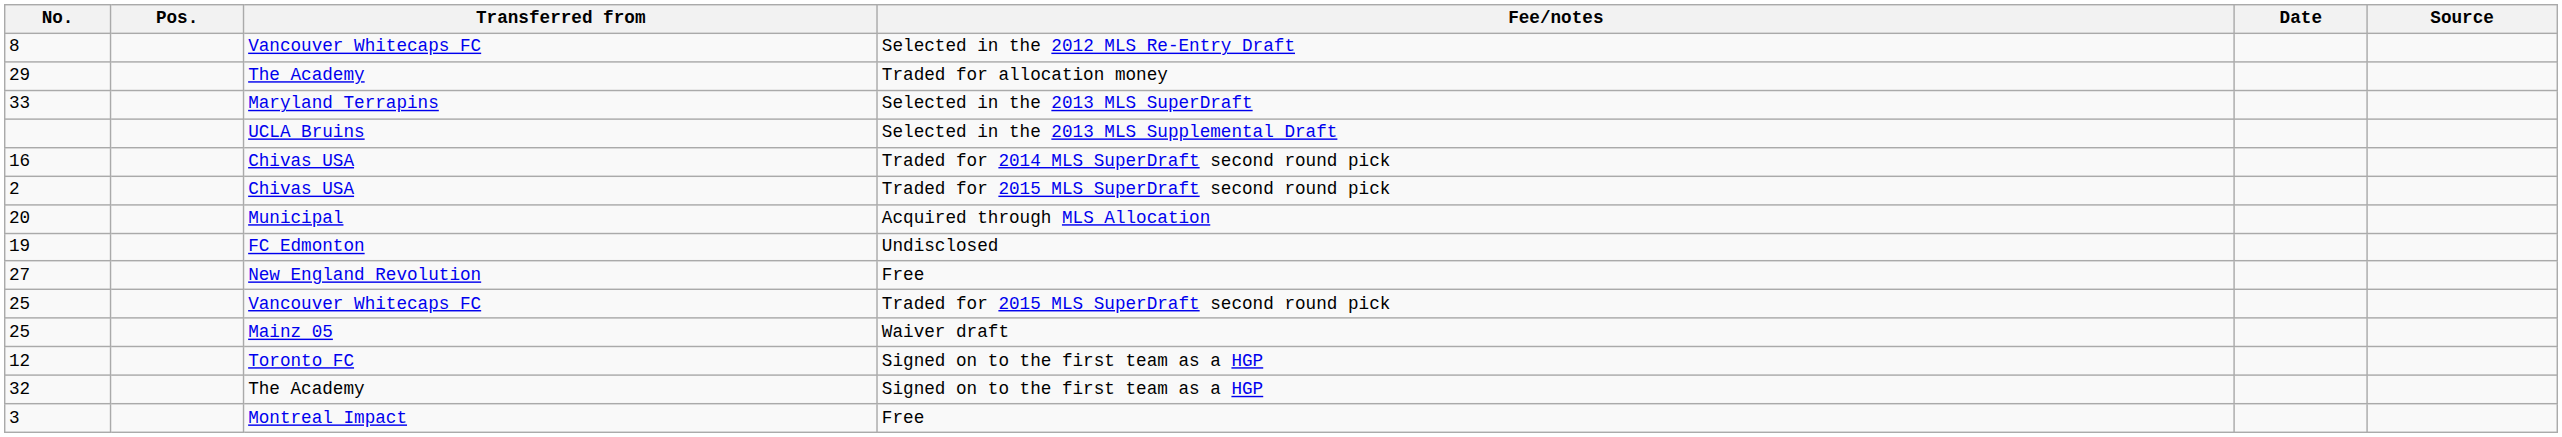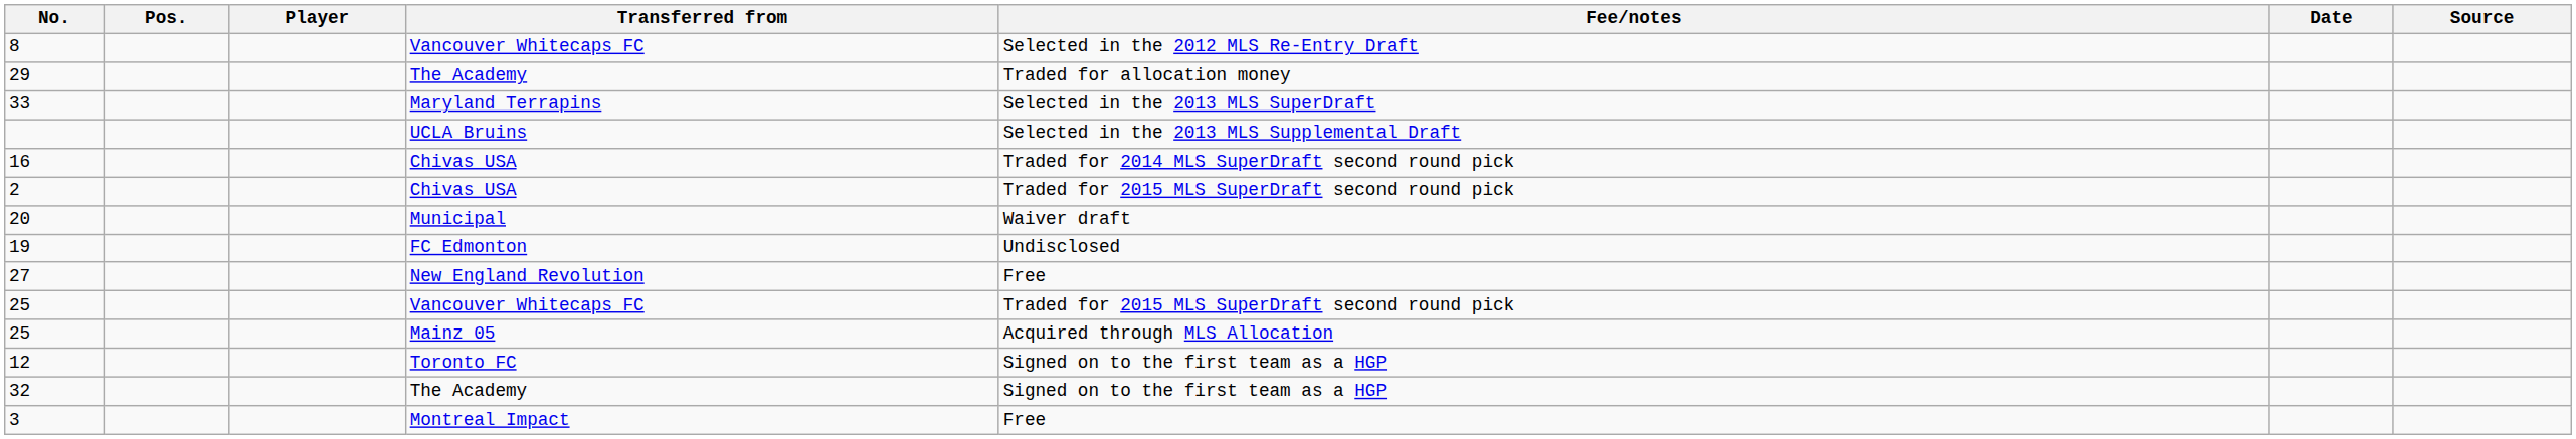+ column: Player
20 | Fee/notes: Acquired through MLS Allocation -> Waiver draft
25 / Mainz 05 | Fee/notes: Waiver draft -> Acquired through MLS Allocation
